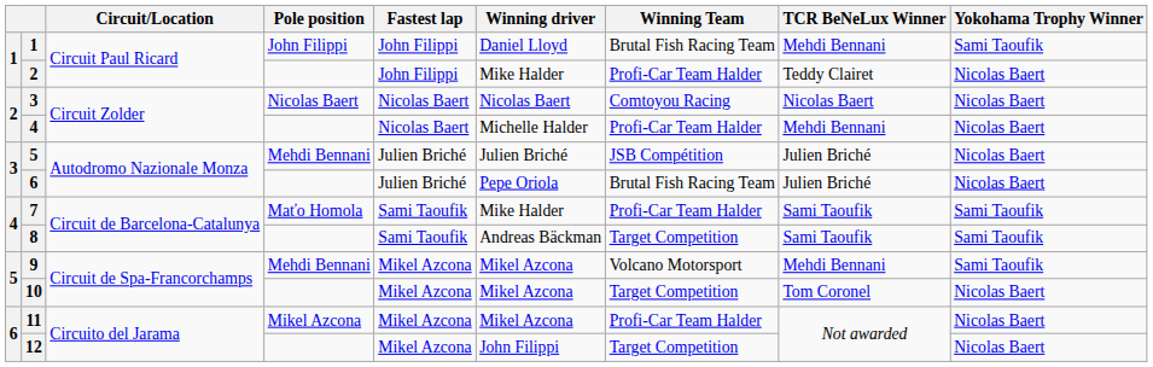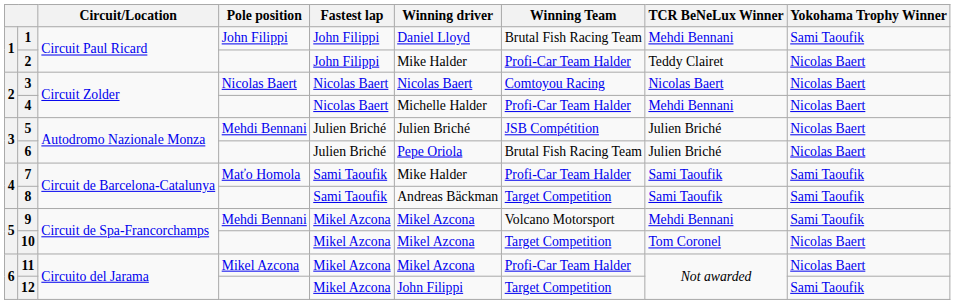12 | Yokohama Trophy Winner: Nicolas Baert -> Sami Taoufik
